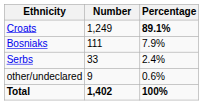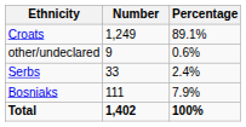Croats | Percentage: bold -> normal
rows swapped: Bosniaks <-> other/undeclared
